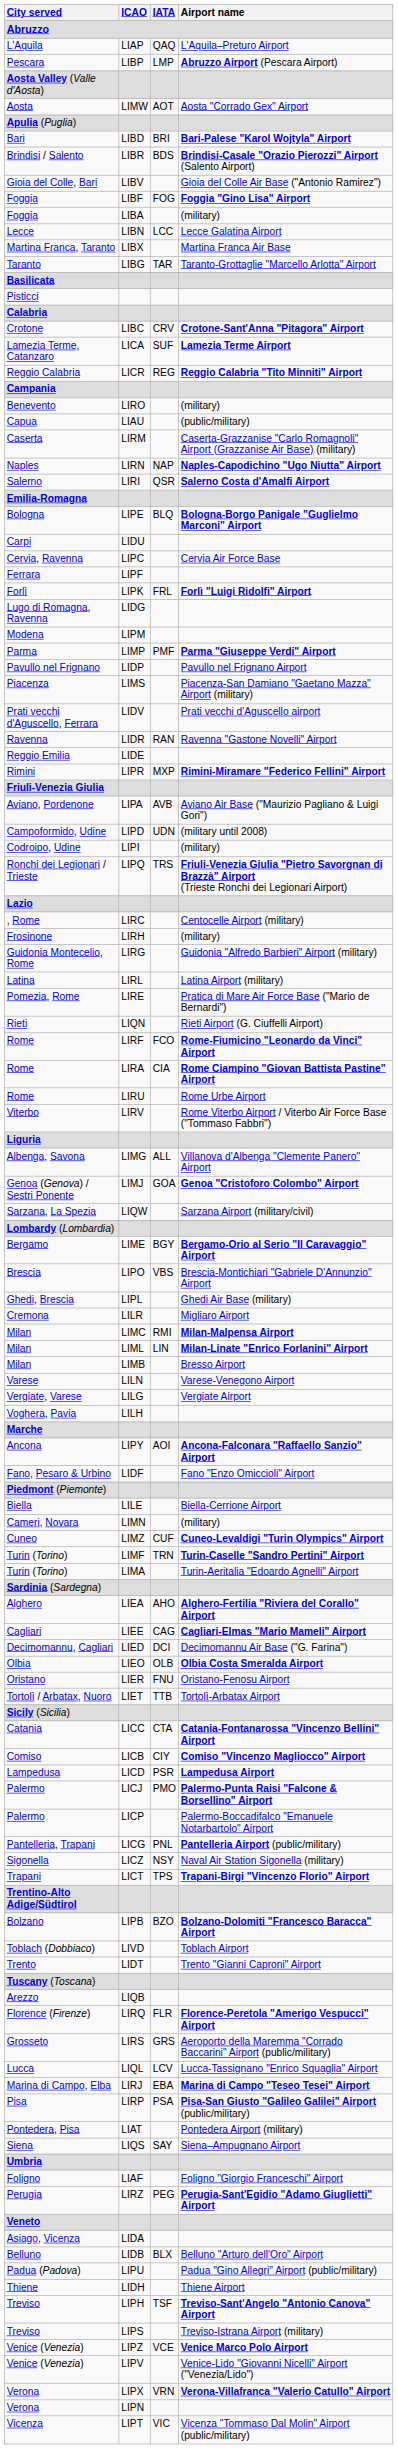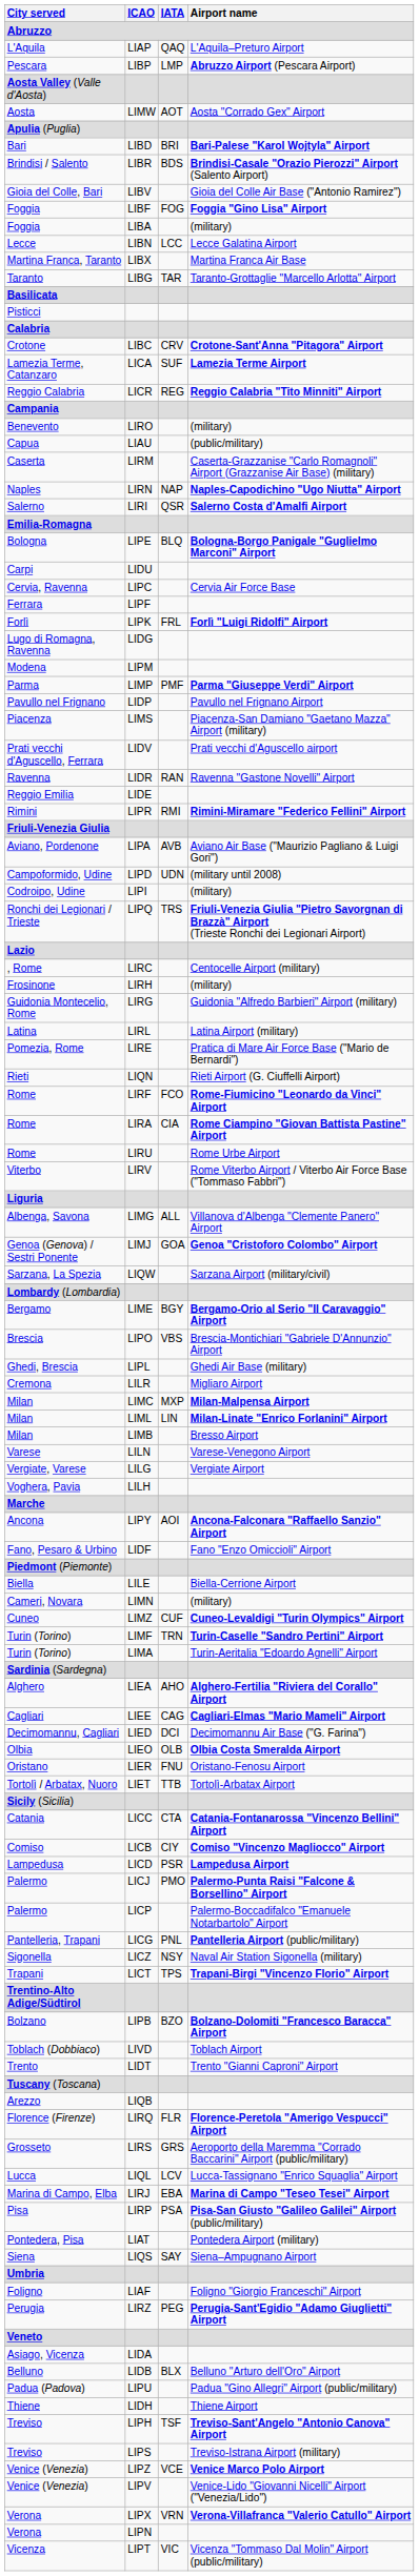Rimini | IATA: MXP -> RMI
Milan / LIMC | IATA: RMI -> MXP
